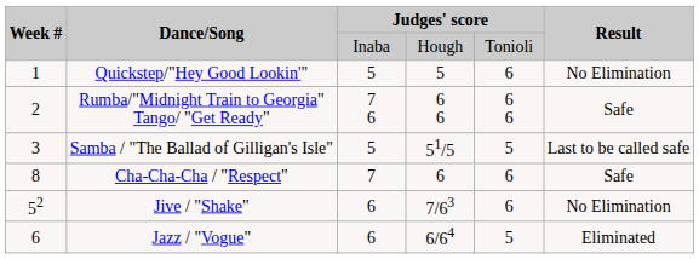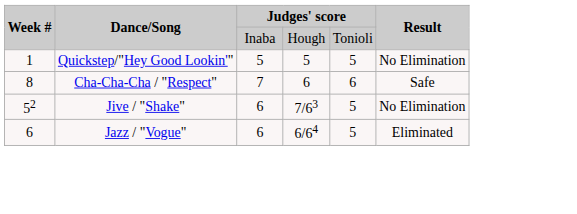Quickstep/"Hey Good Lookin'" | column 5: 6 -> 5
- row: 2 | Rumba/"Midnight Train to Georgia" Tango/ "Get Ready" | 7 6 | 6 6 | 6 6 | Safe
- row: 3 | Samba / "The Ballad of Gilligan's Isle" | 5 | 51/5 | 5 | Last to be called safe
Jive / "Shake" | column 5: 6 -> 5
